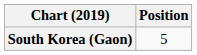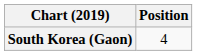South Korea (Gaon) | Position: 5 -> 4
